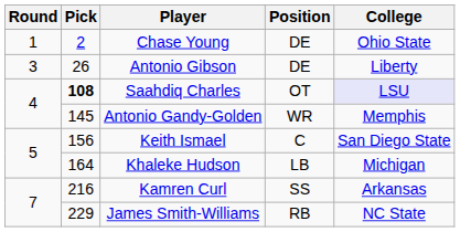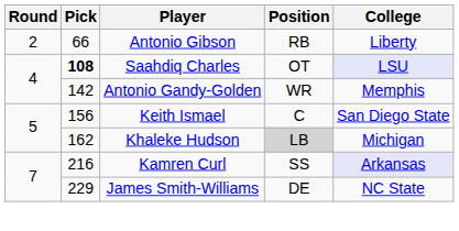- row: 1 | 2 | Chase Young | DE | Ohio State
Antonio Gibson | Round: 3 -> 2
Antonio Gibson | Pick: 26 -> 66
Antonio Gibson | Position: DE -> RB
Antonio Gandy-Golden | Pick: 145 -> 142
Khaleke Hudson | Pick: 164 -> 162
Khaleke Hudson | Position: no background -> lightgrey background
Kamren Curl | College: no background -> lavender background
James Smith-Williams | Position: RB -> DE
